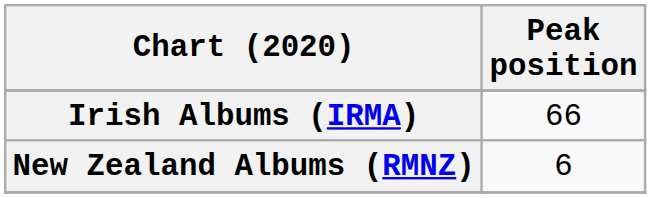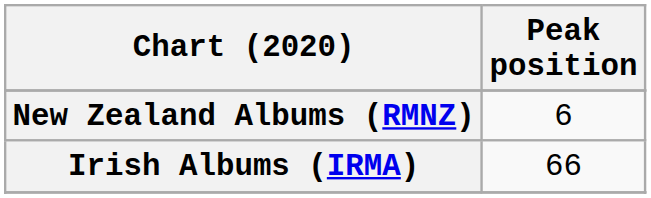rows swapped: Irish Albums (IRMA) <-> New Zealand Albums (RMNZ)
